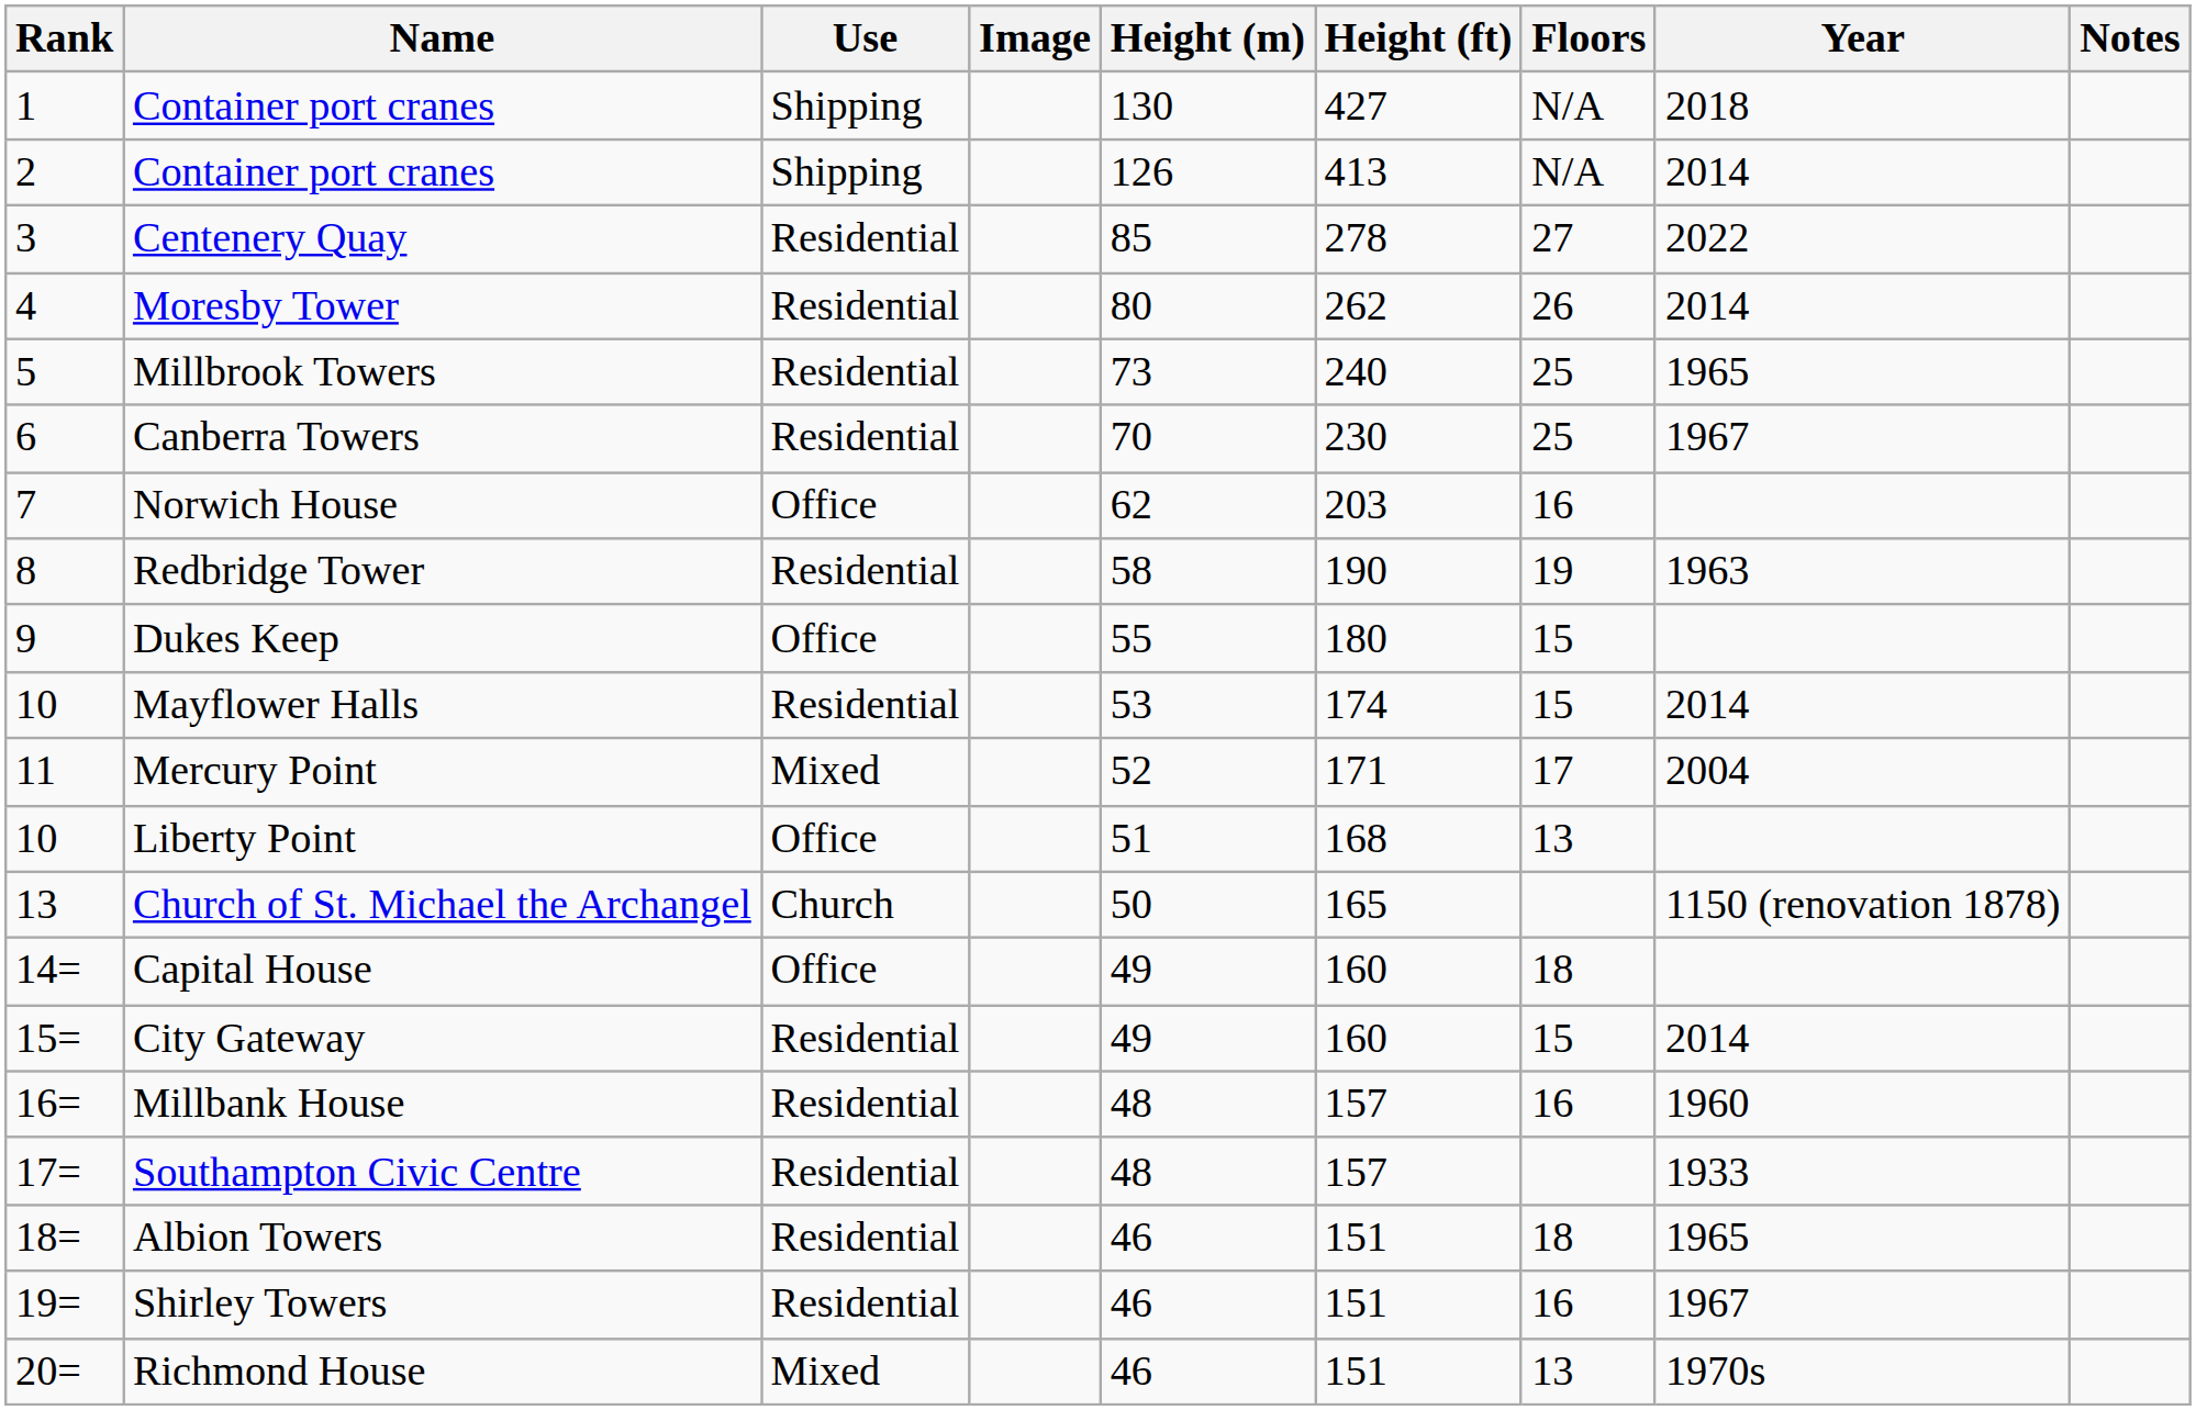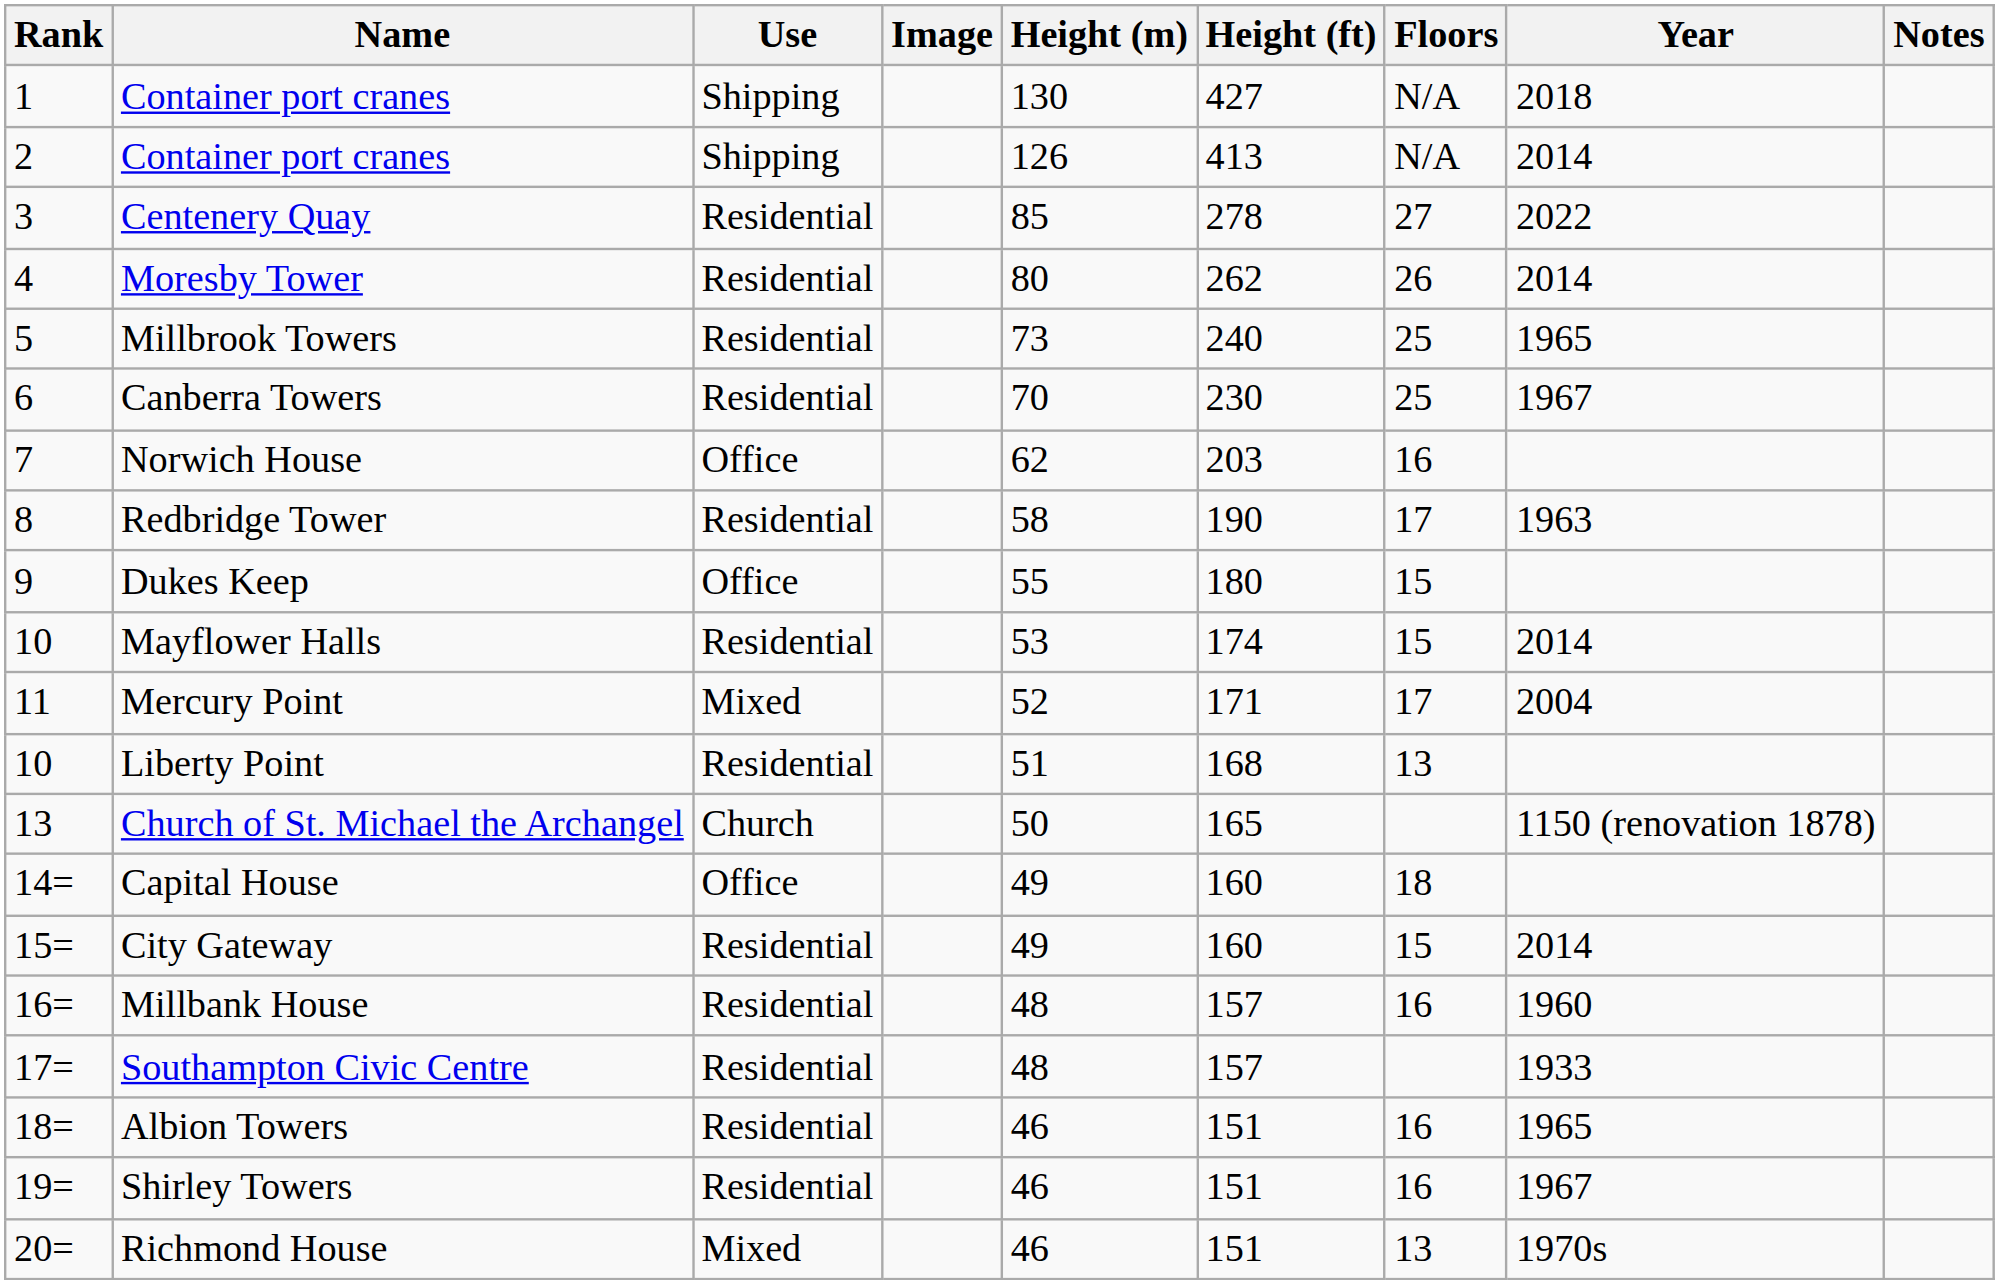Redbridge Tower | Floors: 19 -> 17
Liberty Point | Use: Office -> Residential
Albion Towers | Floors: 18 -> 16
